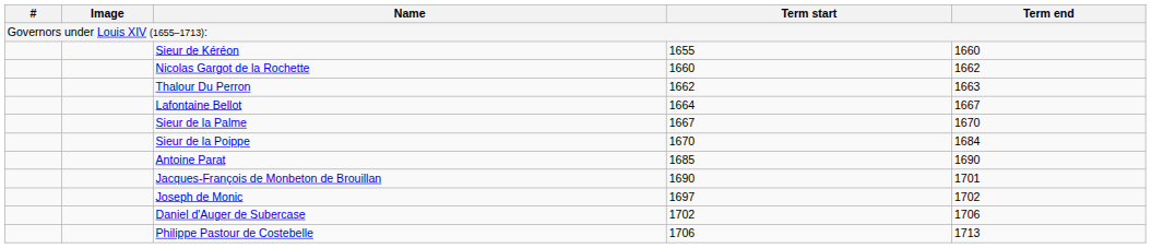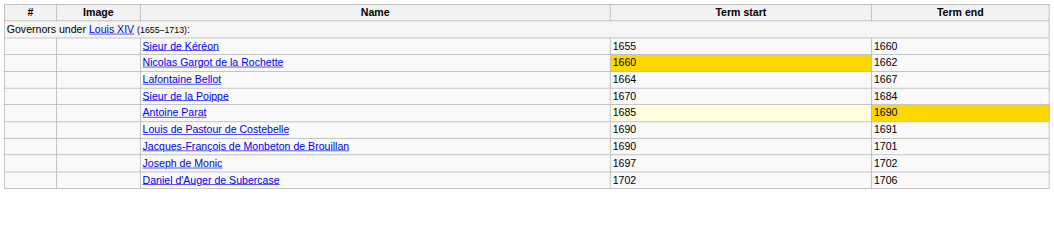Nicolas Gargot de la Rochette | Term start: no background -> gold background
- row: Thalour Du Perron | 1662 | 1663
- row: Sieur de la Palme | 1667 | 1670
Antoine Parat | Term start: no background -> lightyellow background
Antoine Parat | Term end: no background -> gold background
+ row: Louis de Pastour de Costebelle | 1690 | 1691
- row: Philippe Pastour de Costebelle | 1706 | 1713
